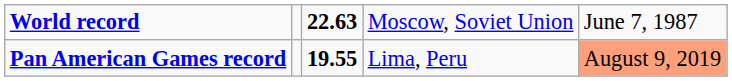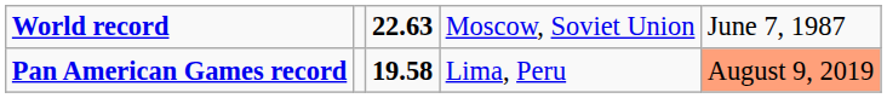Pan American Games record | column 3: 19.55 -> 19.58
